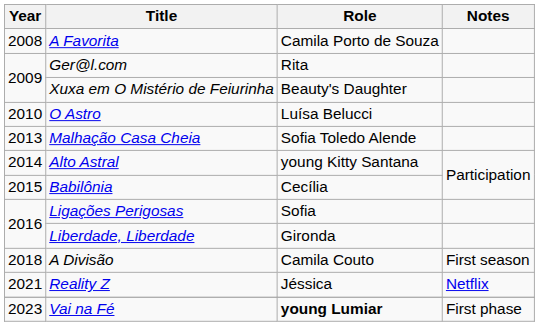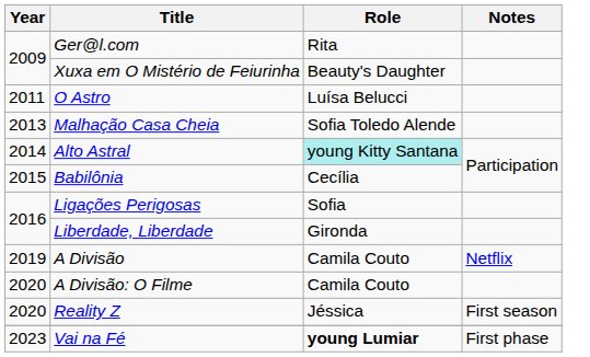- row: 2008 | A Favorita | Camila Porto de Souza
O Astro | Year: 2010 -> 2011
Alto Astral | Role: no background -> paleturquoise background
A Divisão | Year: 2018 -> 2019
A Divisão | Notes: First season -> Netflix
+ row: 2020 | A Divisão: O Filme | Camila Couto
Reality Z | Year: 2021 -> 2020
Reality Z | Notes: Netflix -> First season
